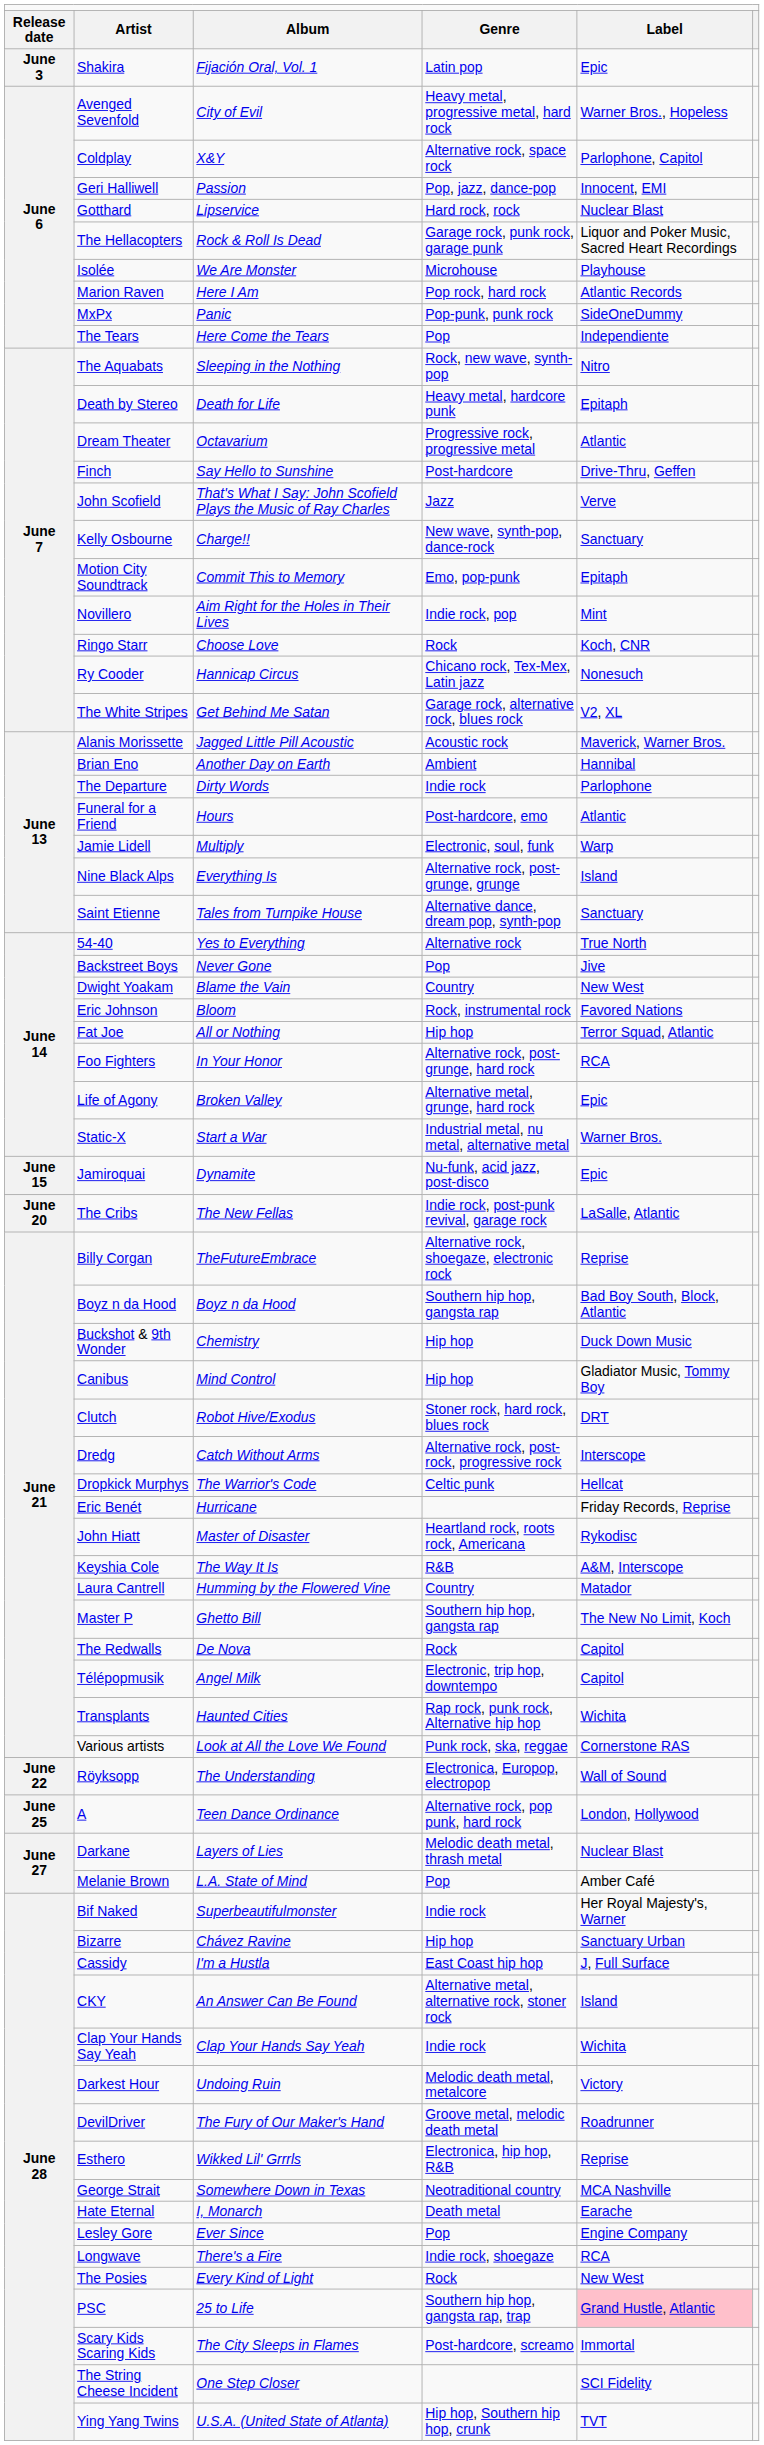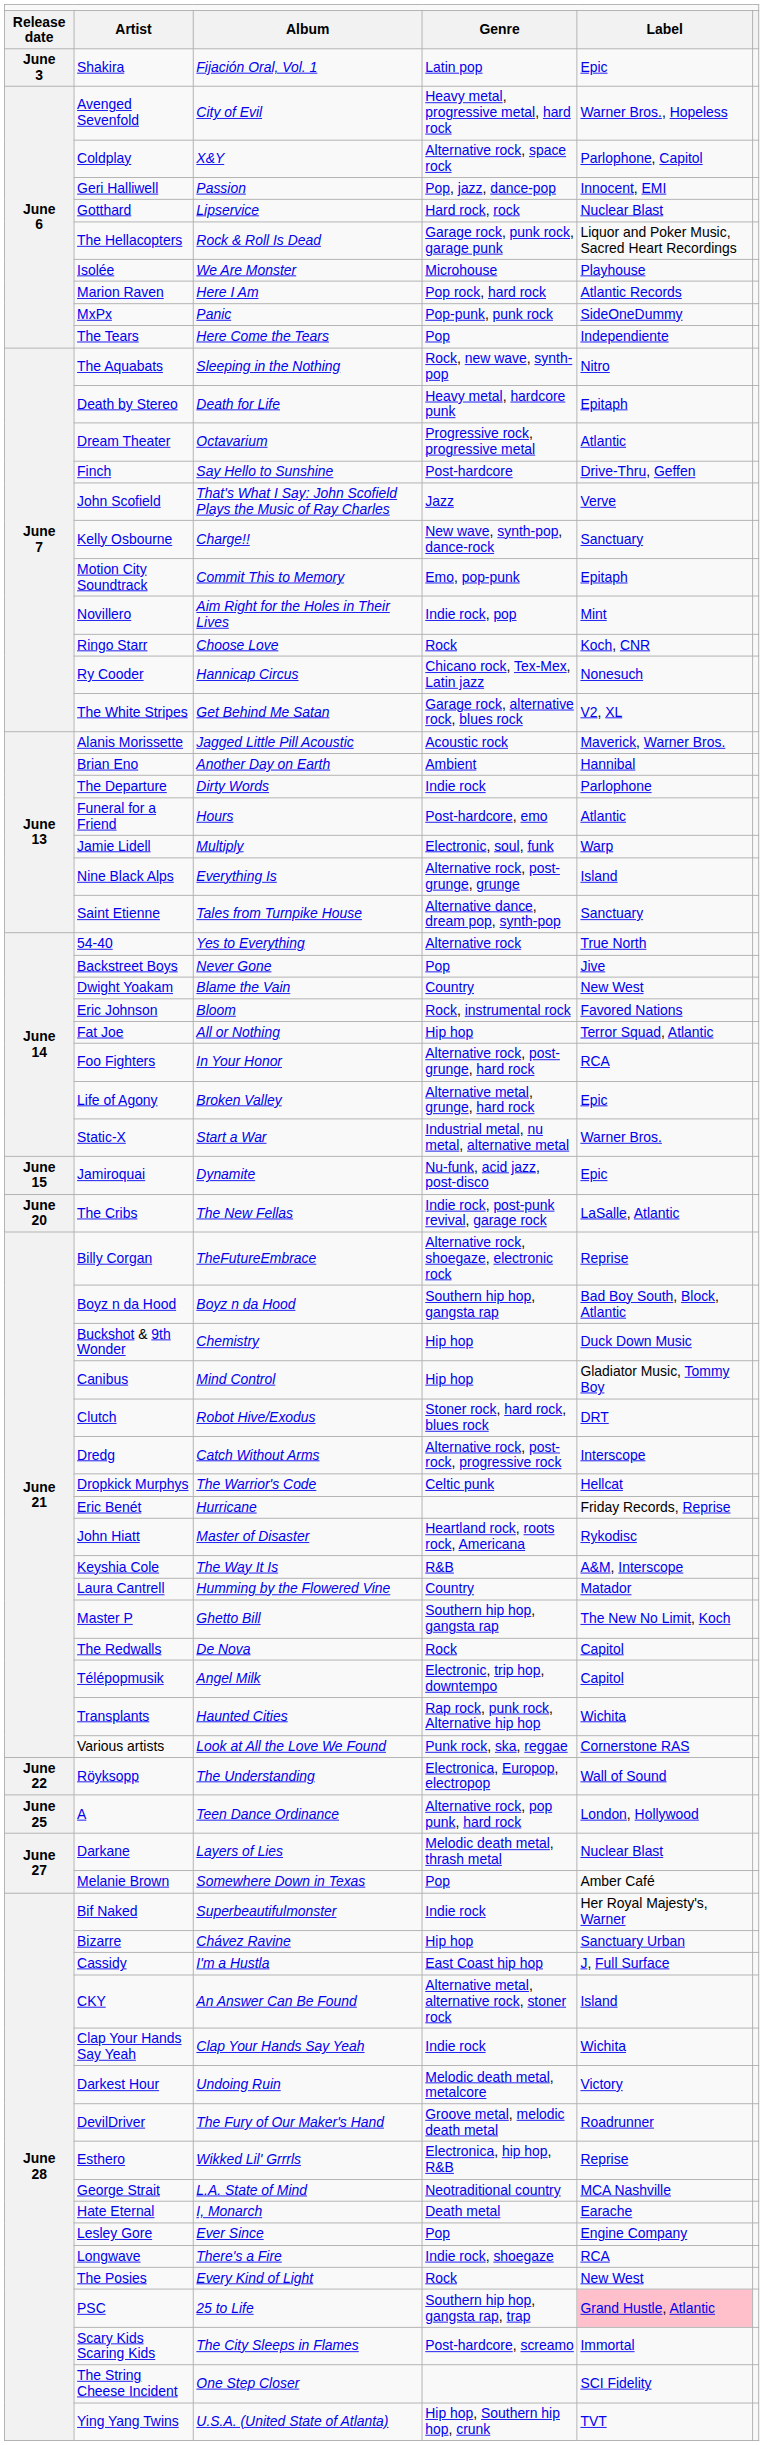Melanie Brown | column 3: L.A. State of Mind -> Somewhere Down in Texas
George Strait | column 3: Somewhere Down in Texas -> L.A. State of Mind
